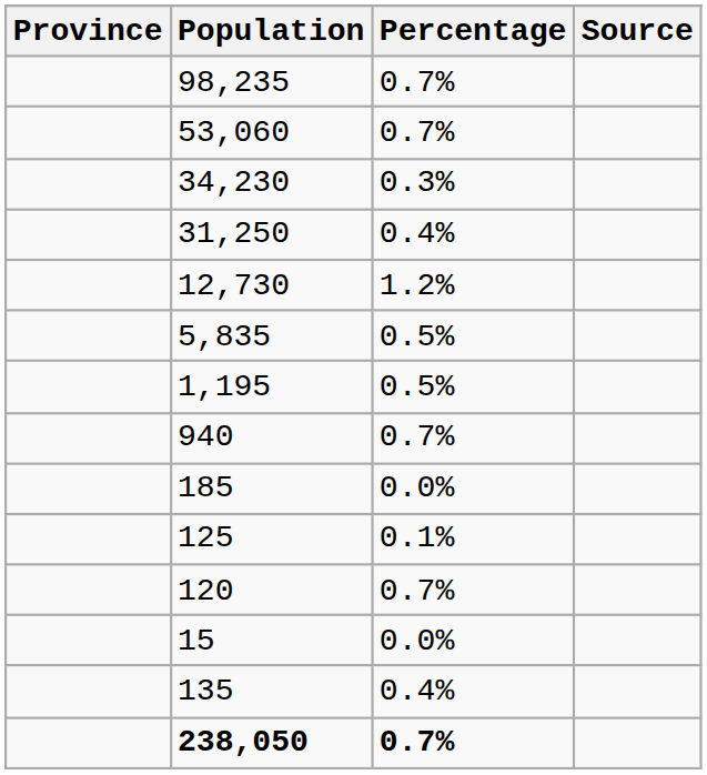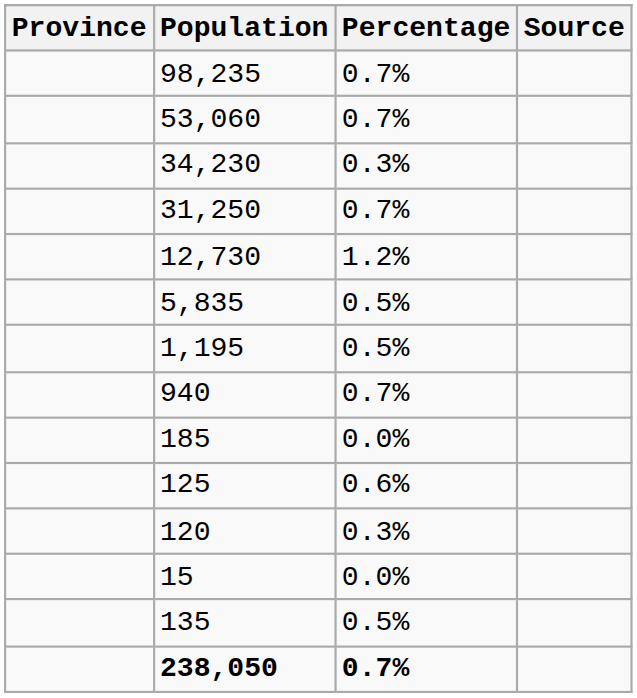31,250 | Percentage: 0.4% -> 0.7%
125 | Percentage: 0.1% -> 0.6%
120 | Percentage: 0.7% -> 0.3%
135 | Percentage: 0.4% -> 0.5%
